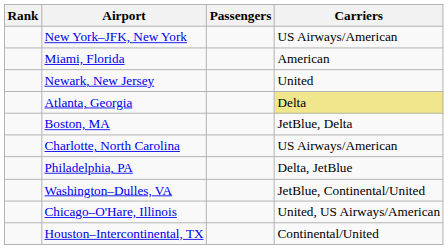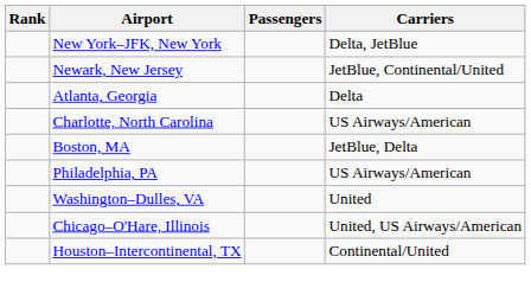New York–JFK, New York | Carriers: US Airways/American -> Delta, JetBlue
- row: Miami, Florida | American
Newark, New Jersey | Carriers: United -> JetBlue, Continental/United
Atlanta, Georgia | Carriers: khaki background -> no background
rows swapped: Charlotte, North Carolina <-> Boston, MA
Philadelphia, PA | Carriers: Delta, JetBlue -> US Airways/American
Washington–Dulles, VA | Carriers: JetBlue, Continental/United -> United
